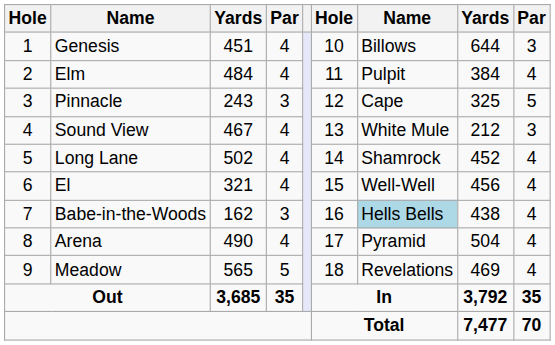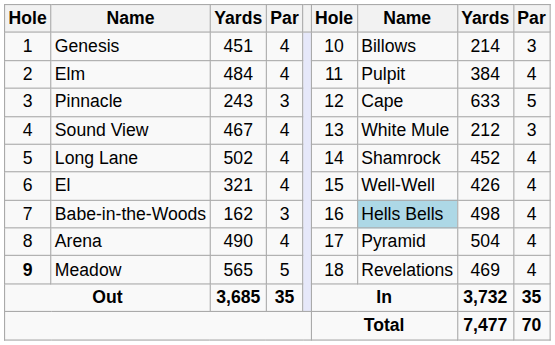Genesis | column 8: 644 -> 214
Pinnacle | column 8: 325 -> 633
El | column 8: 456 -> 426
Babe-in-the-Woods | column 8: 438 -> 498
Meadow | column 1: normal -> bold
Out | column 8: 3,792 -> 3,732
